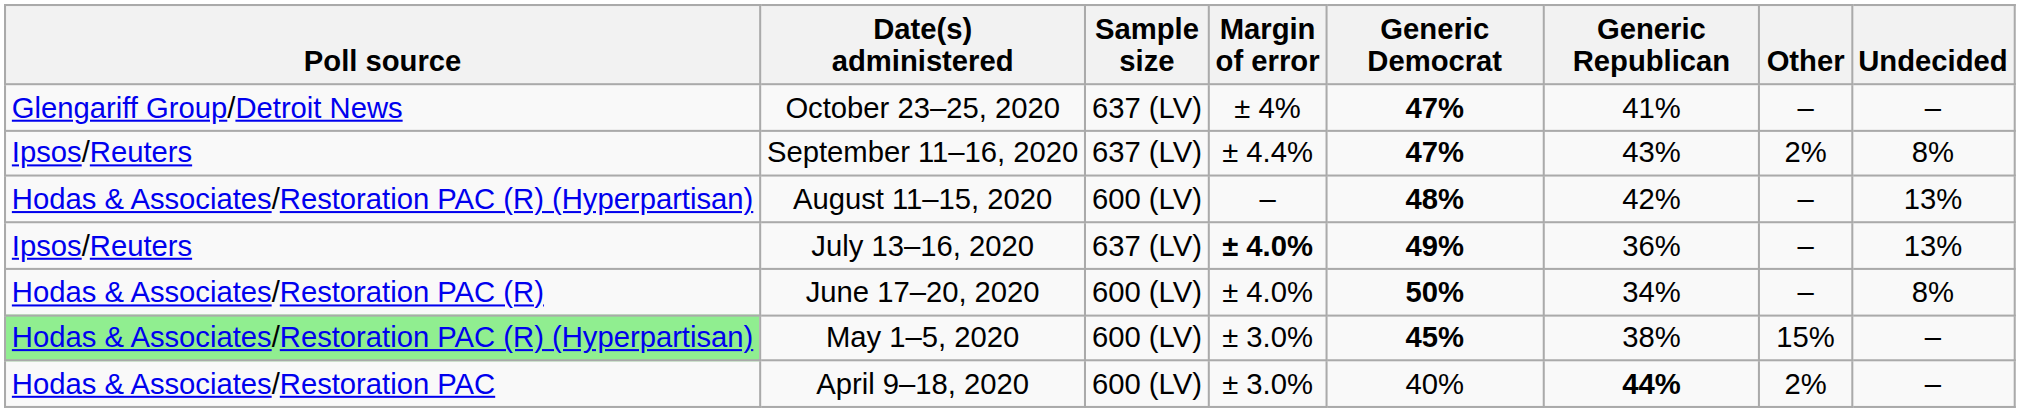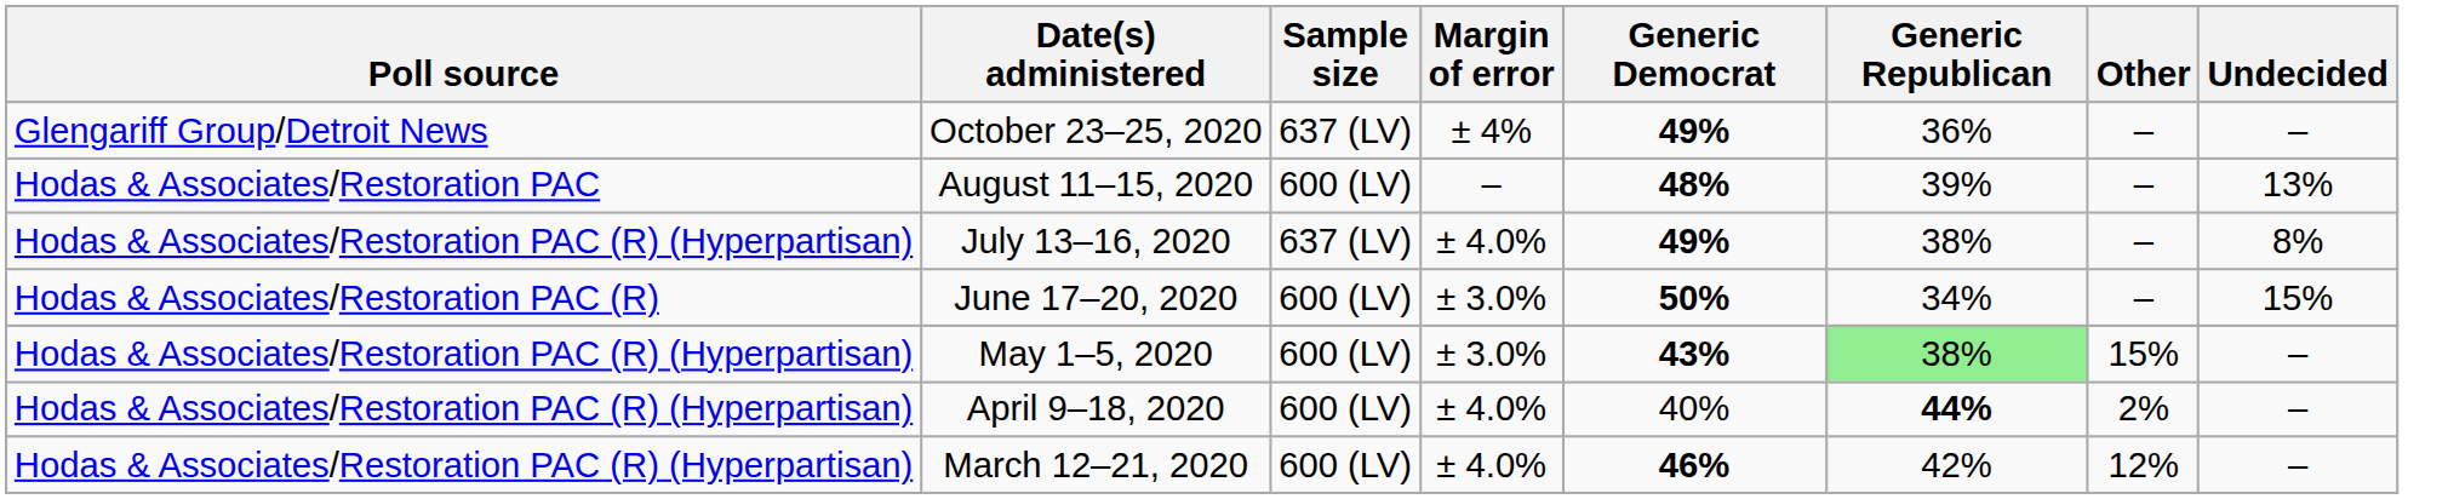October 23–25, 2020 | Generic Democrat: 47% -> 49%
October 23–25, 2020 | Generic Republican: 41% -> 36%
- row: Ipsos/Reuters | September 11–16, 2020 | 637 (LV) | ± 4.4% | 47% | 43% | 2% | 8%
August 11–15, 2020 | Poll source: Hodas & Associates/Restoration PAC (R) (Hyperpartisan) -> Hodas & Associates/Restoration PAC
August 11–15, 2020 | Generic Republican: 42% -> 39%
July 13–16, 2020 | Poll source: Ipsos/Reuters -> Hodas & Associates/Restoration PAC (R) (Hyperpartisan)
July 13–16, 2020 | Margin of error: bold -> normal
July 13–16, 2020 | Generic Republican: 36% -> 38%
July 13–16, 2020 | Undecided: 13% -> 8%
June 17–20, 2020 | Margin of error: ± 4.0% -> ± 3.0%
June 17–20, 2020 | Undecided: 8% -> 15%
May 1–5, 2020 | Poll source: lightgreen background -> no background
May 1–5, 2020 | Generic Democrat: 45% -> 43%
May 1–5, 2020 | Generic Republican: no background -> lightgreen background
April 9–18, 2020 | Poll source: Hodas & Associates/Restoration PAC -> Hodas & Associates/Restoration PAC (R) (Hyperpartisan)
April 9–18, 2020 | Margin of error: ± 3.0% -> ± 4.0%
+ row: Hodas & Associates/Restoration PAC (R) (Hyperpartisan) | March 12–21, 2020 | 600 (LV) | ± 4.0% | 46% | 42% | 12% | –
